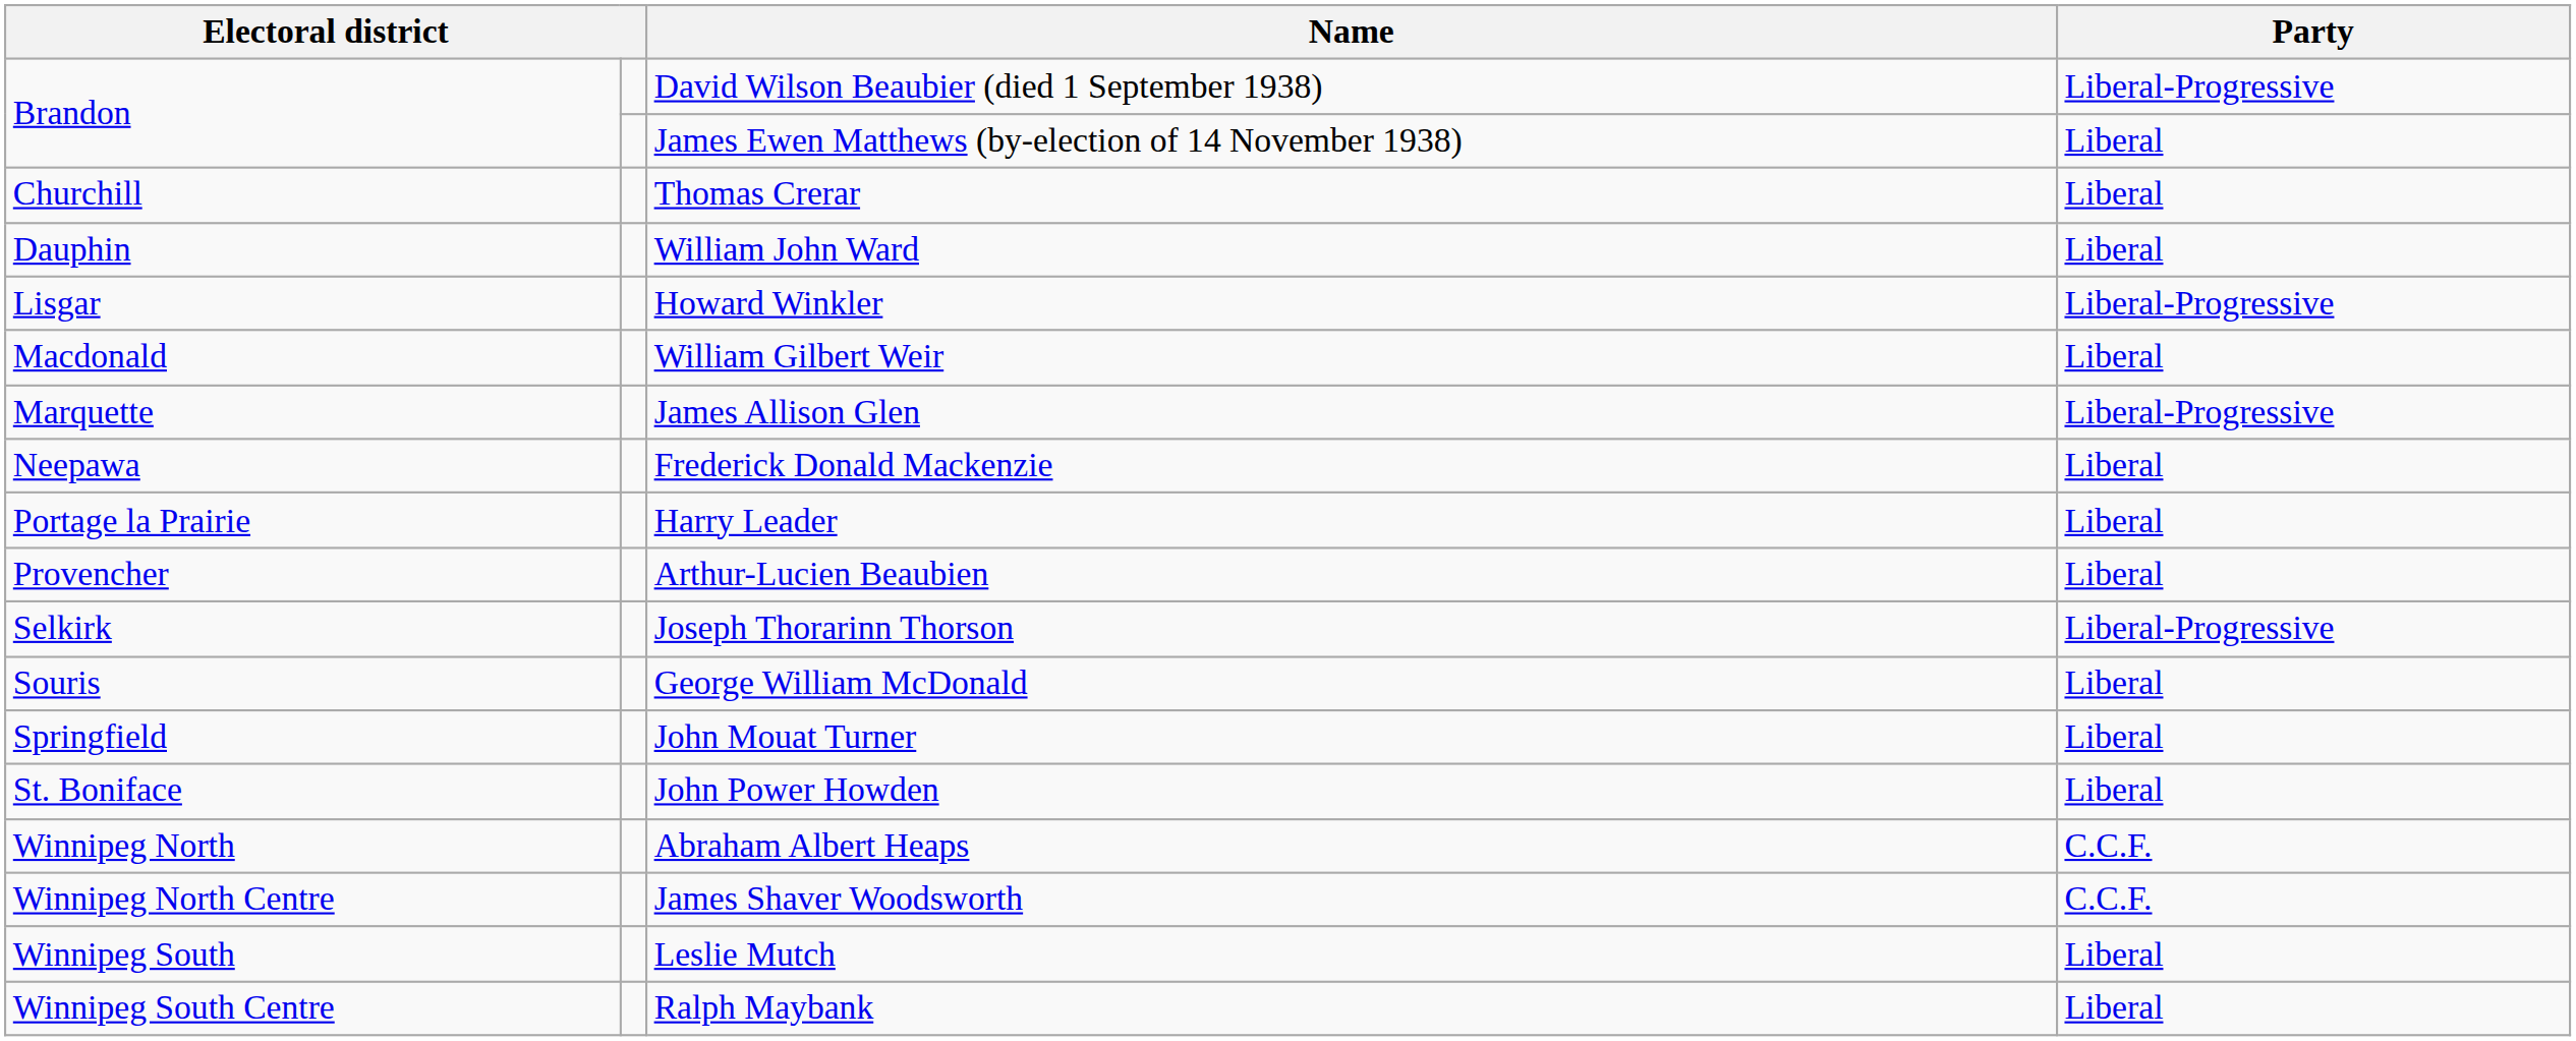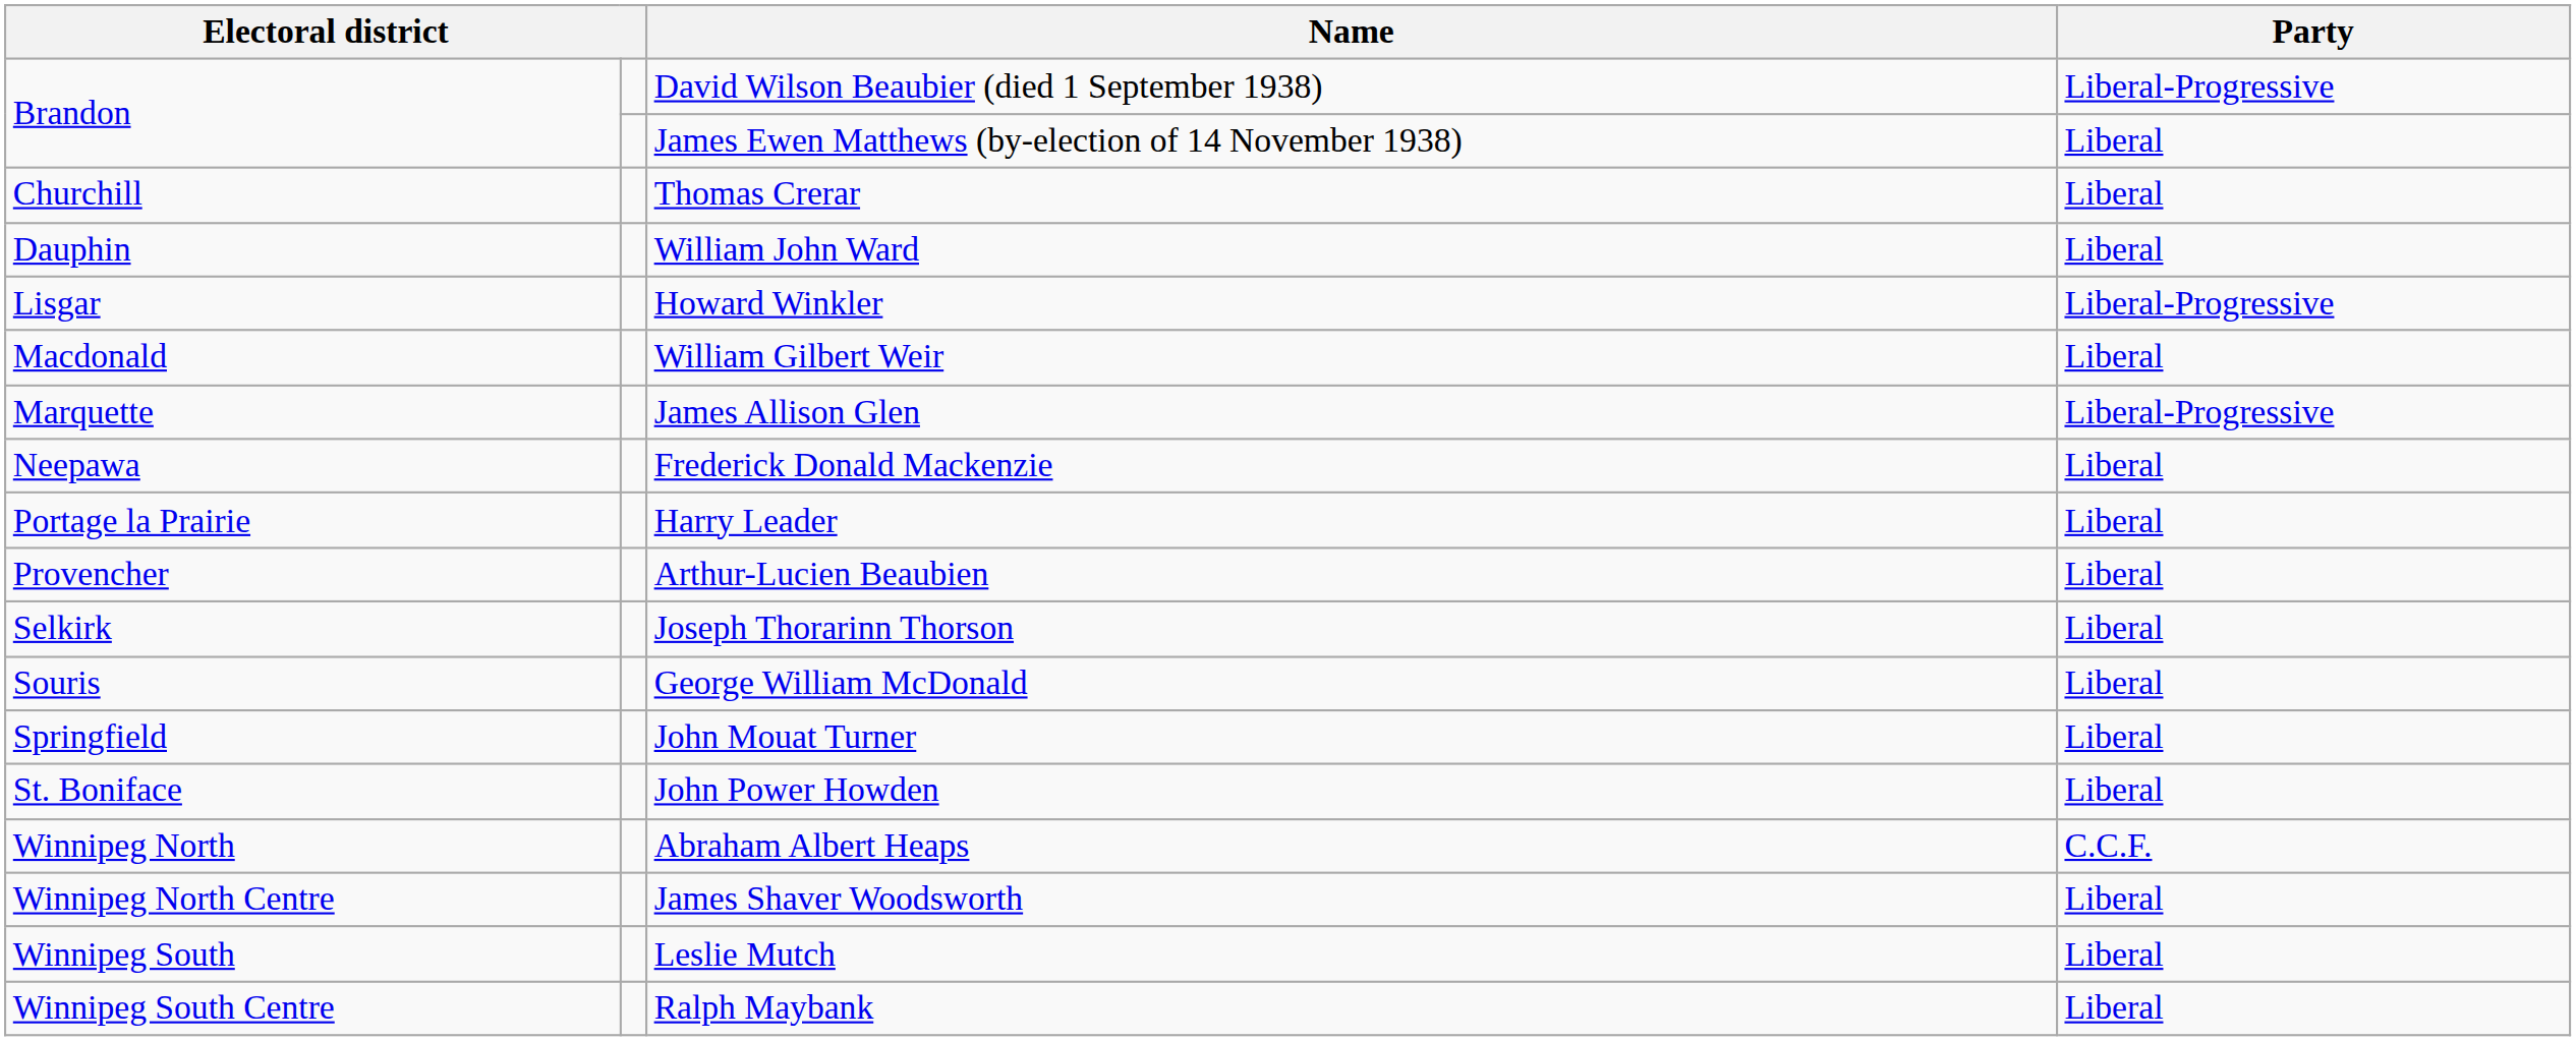Joseph Thorarinn Thorson | Party: Liberal-Progressive -> Liberal
James Shaver Woodsworth | Party: C.C.F. -> Liberal
